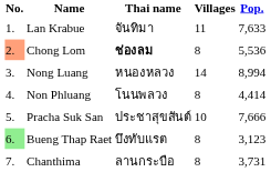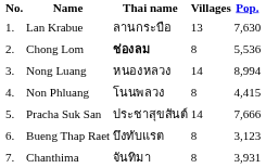Lan Krabue | Thai name: จันทิมา -> ลานกระบือ
Lan Krabue | Villages: 11 -> 13
Lan Krabue | Pop.: 7,633 -> 7,630
Chong Lom | No.: lightsalmon background -> no background
Non Phluang | Pop.: 4,414 -> 4,415
Pracha Suk San | Villages: 10 -> 14
Bueng Thap Raet | No.: lightgreen background -> no background
Chanthima | Thai name: ลานกระบือ -> จันทิมา
Chanthima | Pop.: 3,731 -> 3,931
